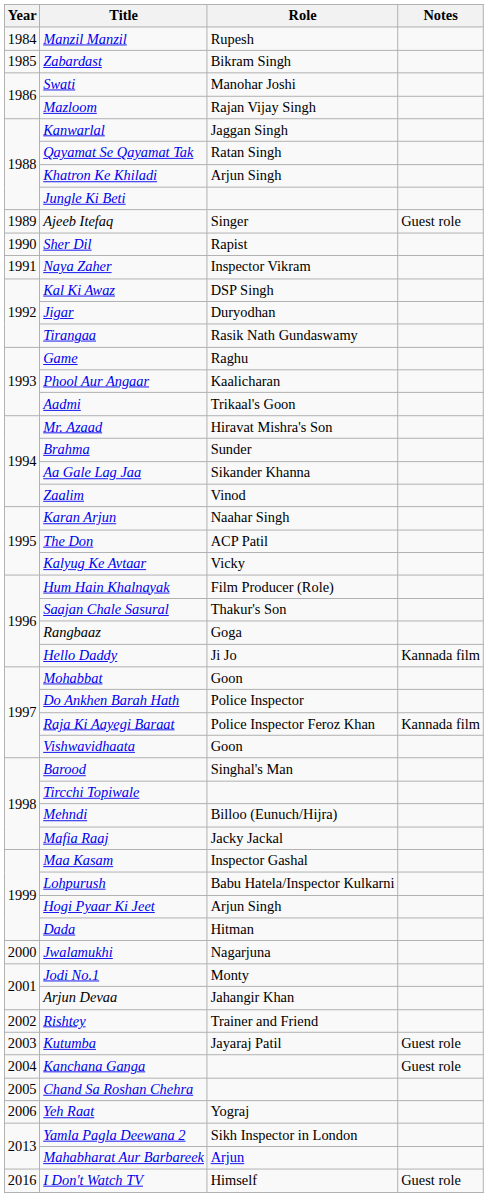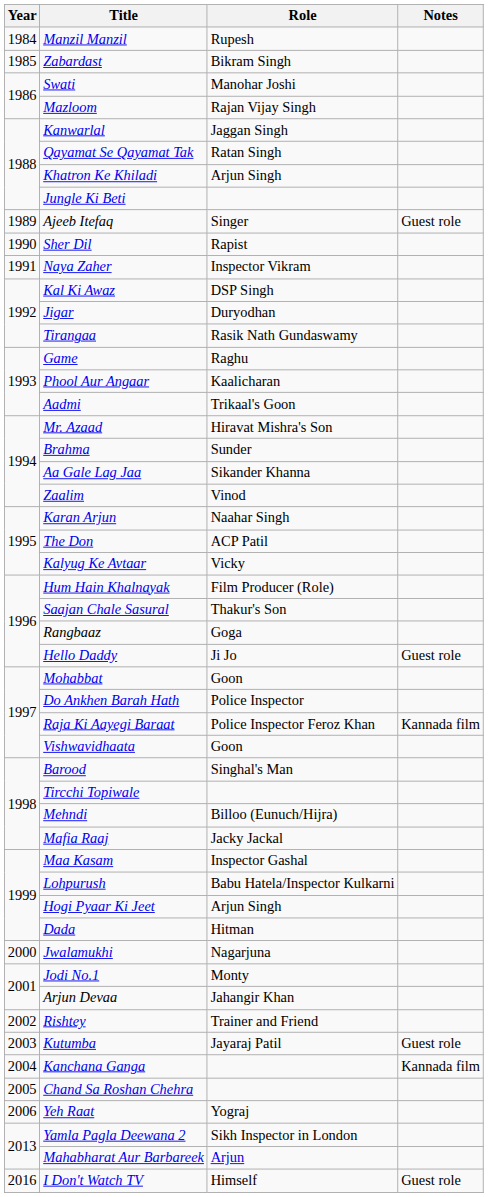Hello Daddy | Notes: Kannada film -> Guest role
Kanchana Ganga | Notes: Guest role -> Kannada film
